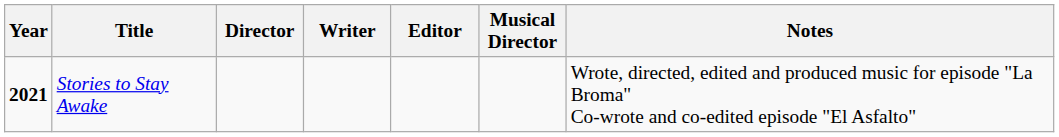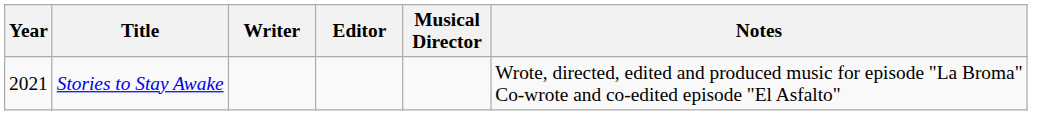- column: Director
Stories to Stay Awake | Year: bold -> normal
